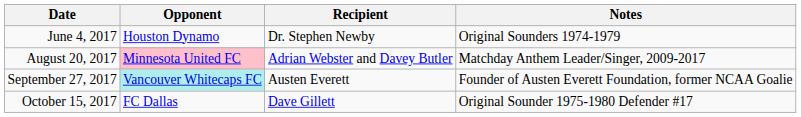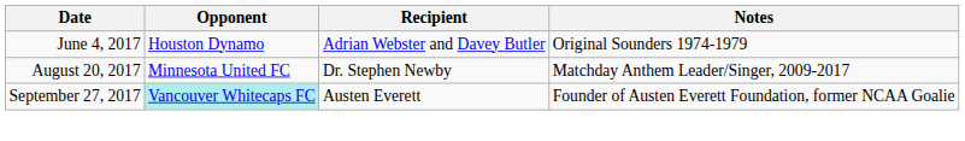June 4, 2017 | Recipient: Dr. Stephen Newby -> Adrian Webster and Davey Butler
August 20, 2017 | Opponent: pink background -> no background
August 20, 2017 | Recipient: Adrian Webster and Davey Butler -> Dr. Stephen Newby
- row: October 15, 2017 | FC Dallas | Dave Gillett | Original Sounder 1975-1980 Defender #17
